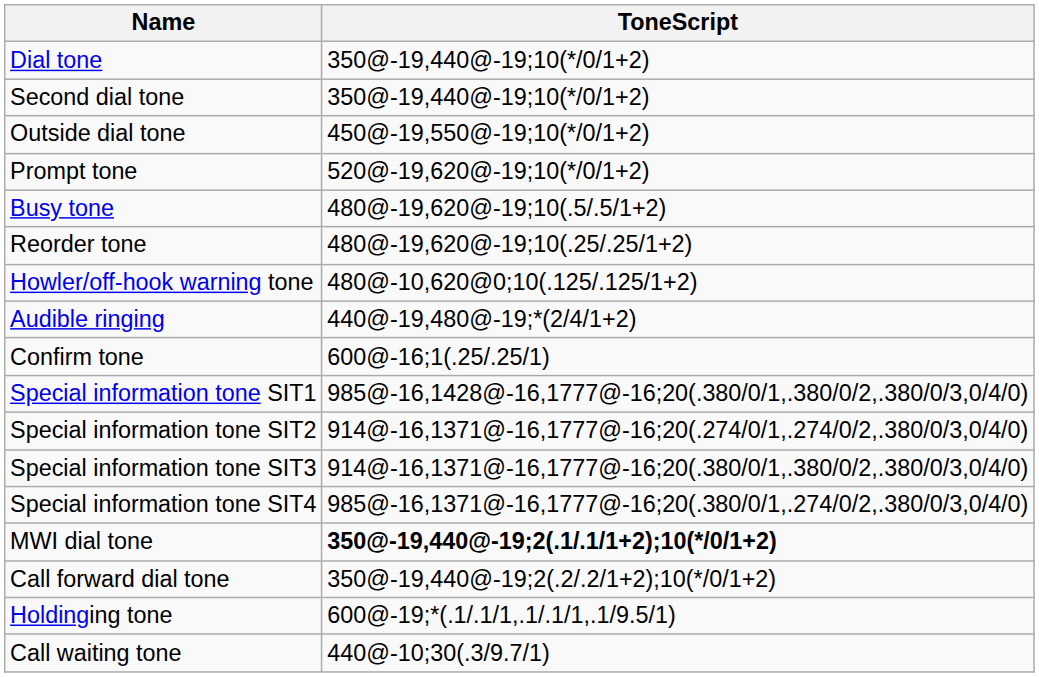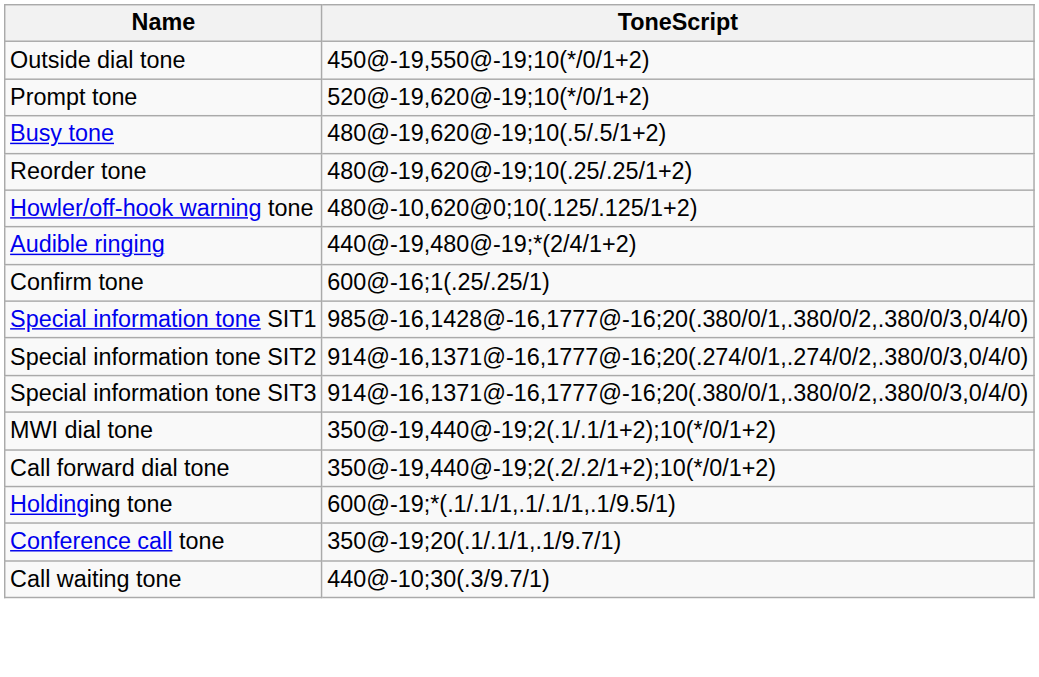- row: Dial tone | 350@-19,440@-19;10(*/0/1+2)
- row: Second dial tone | 350@-19,440@-19;10(*/0/1+2)
- row: Special information tone SIT4 | 985@-16,1371@-16,1777@-16;20(.380/0/1,.274/0/2,.380/0/3,0/4/0)
MWI dial tone | ToneScript: bold -> normal
+ row: Conference call tone | 350@-19;20(.1/.1/1,.1/9.7/1)
